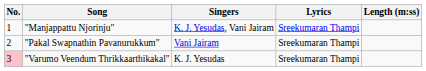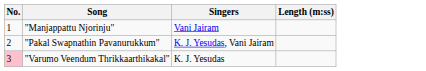- column: Lyrics | Sreekumaran Thampi | Sreekumaran Thampi | Sreekumaran Thampi
"Manjappattu Njorinju" | Singers: K. J. Yesudas, Vani Jairam -> Vani Jairam
"Pakal Swapnathin Pavanurukkum" | Singers: Vani Jairam -> K. J. Yesudas, Vani Jairam
